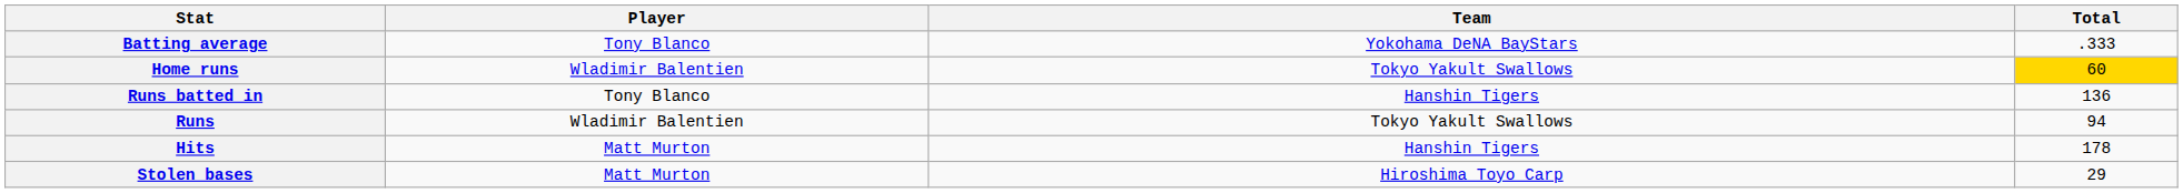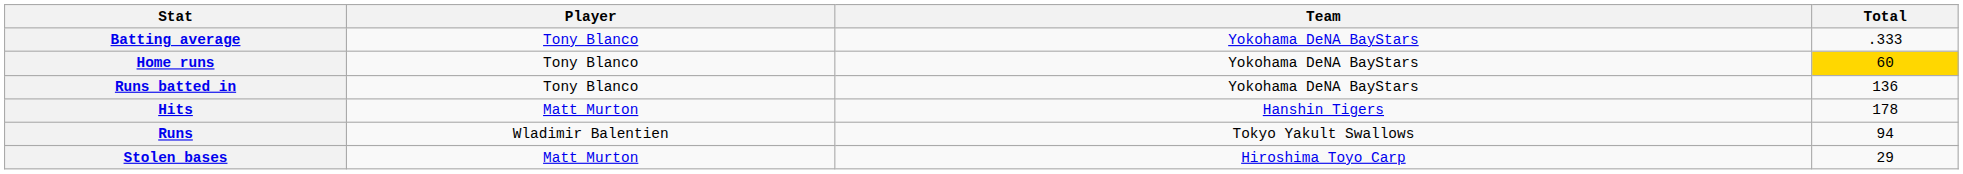Home runs | Player: Wladimir Balentien -> Tony Blanco
Home runs | Team: Tokyo Yakult Swallows -> Yokohama DeNA BayStars
Runs batted in | Team: Hanshin Tigers -> Yokohama DeNA BayStars
rows swapped: Runs <-> Hits
